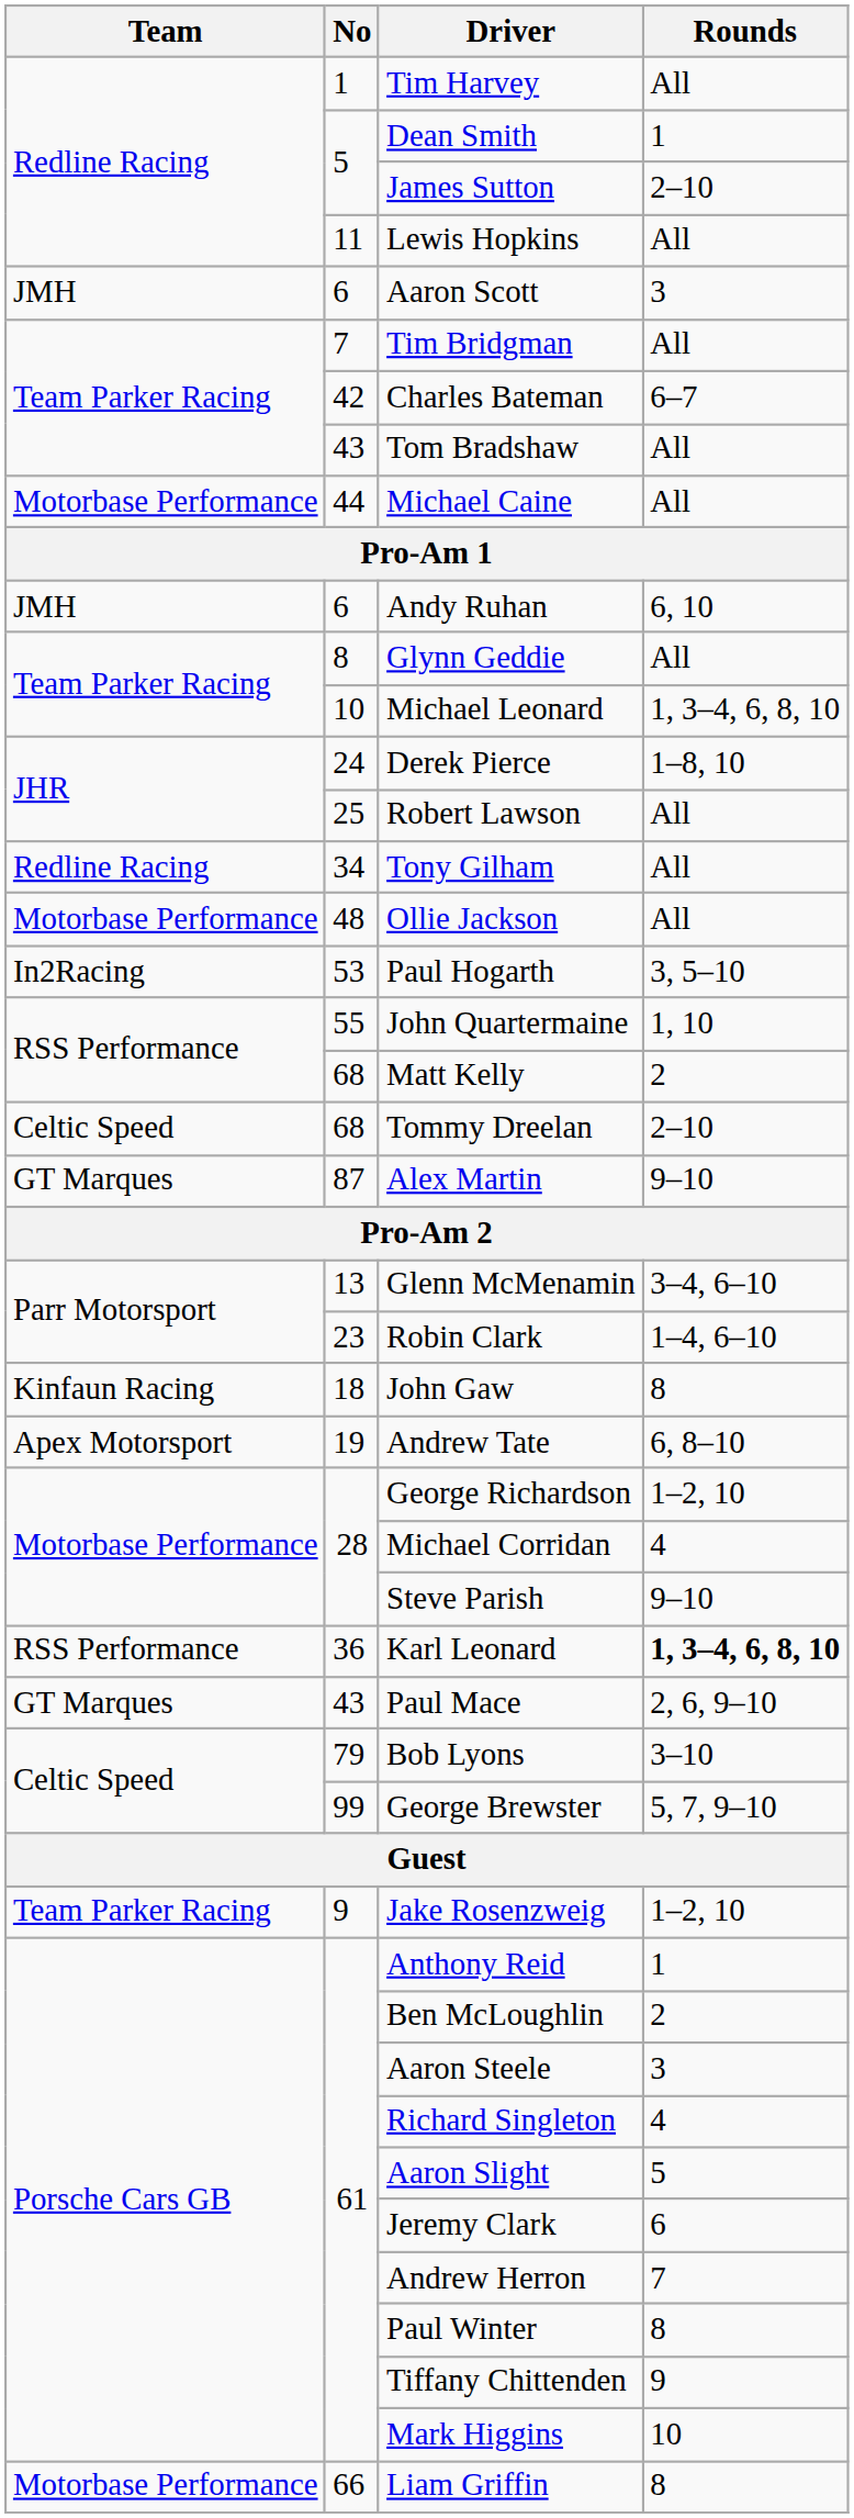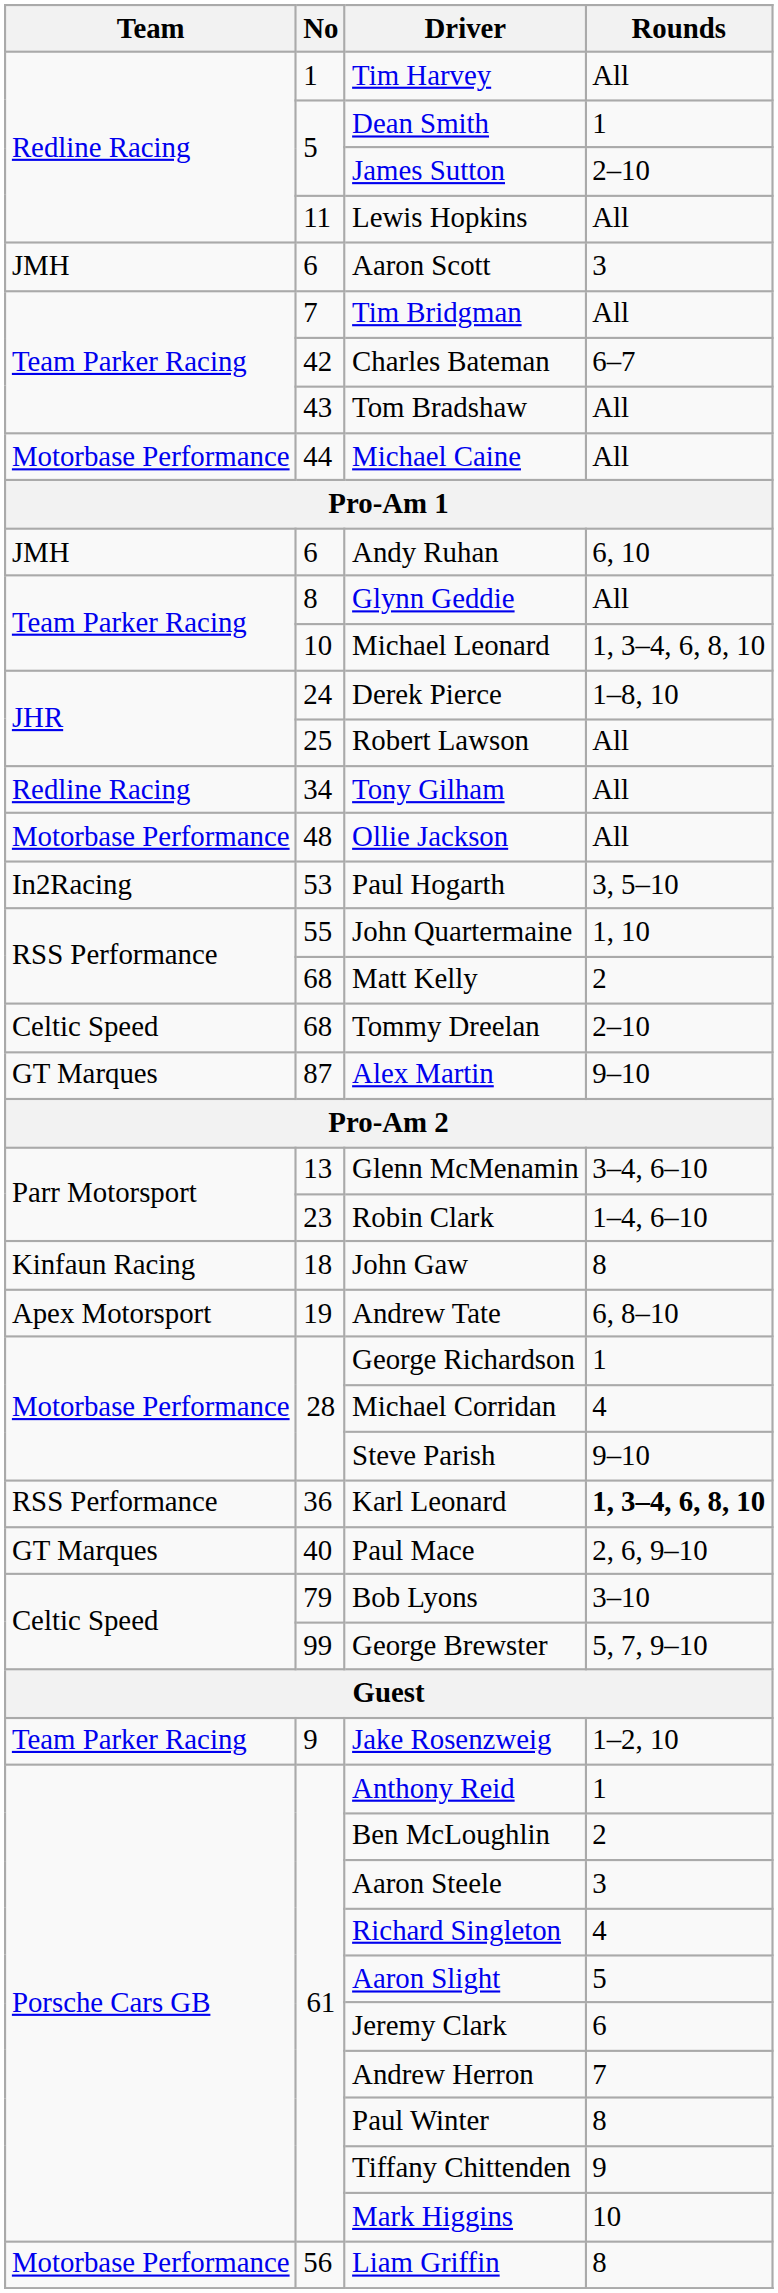George Richardson | Rounds: 1–2, 10 -> 1
Paul Mace | No: 43 -> 40
Liam Griffin | No: 66 -> 56
